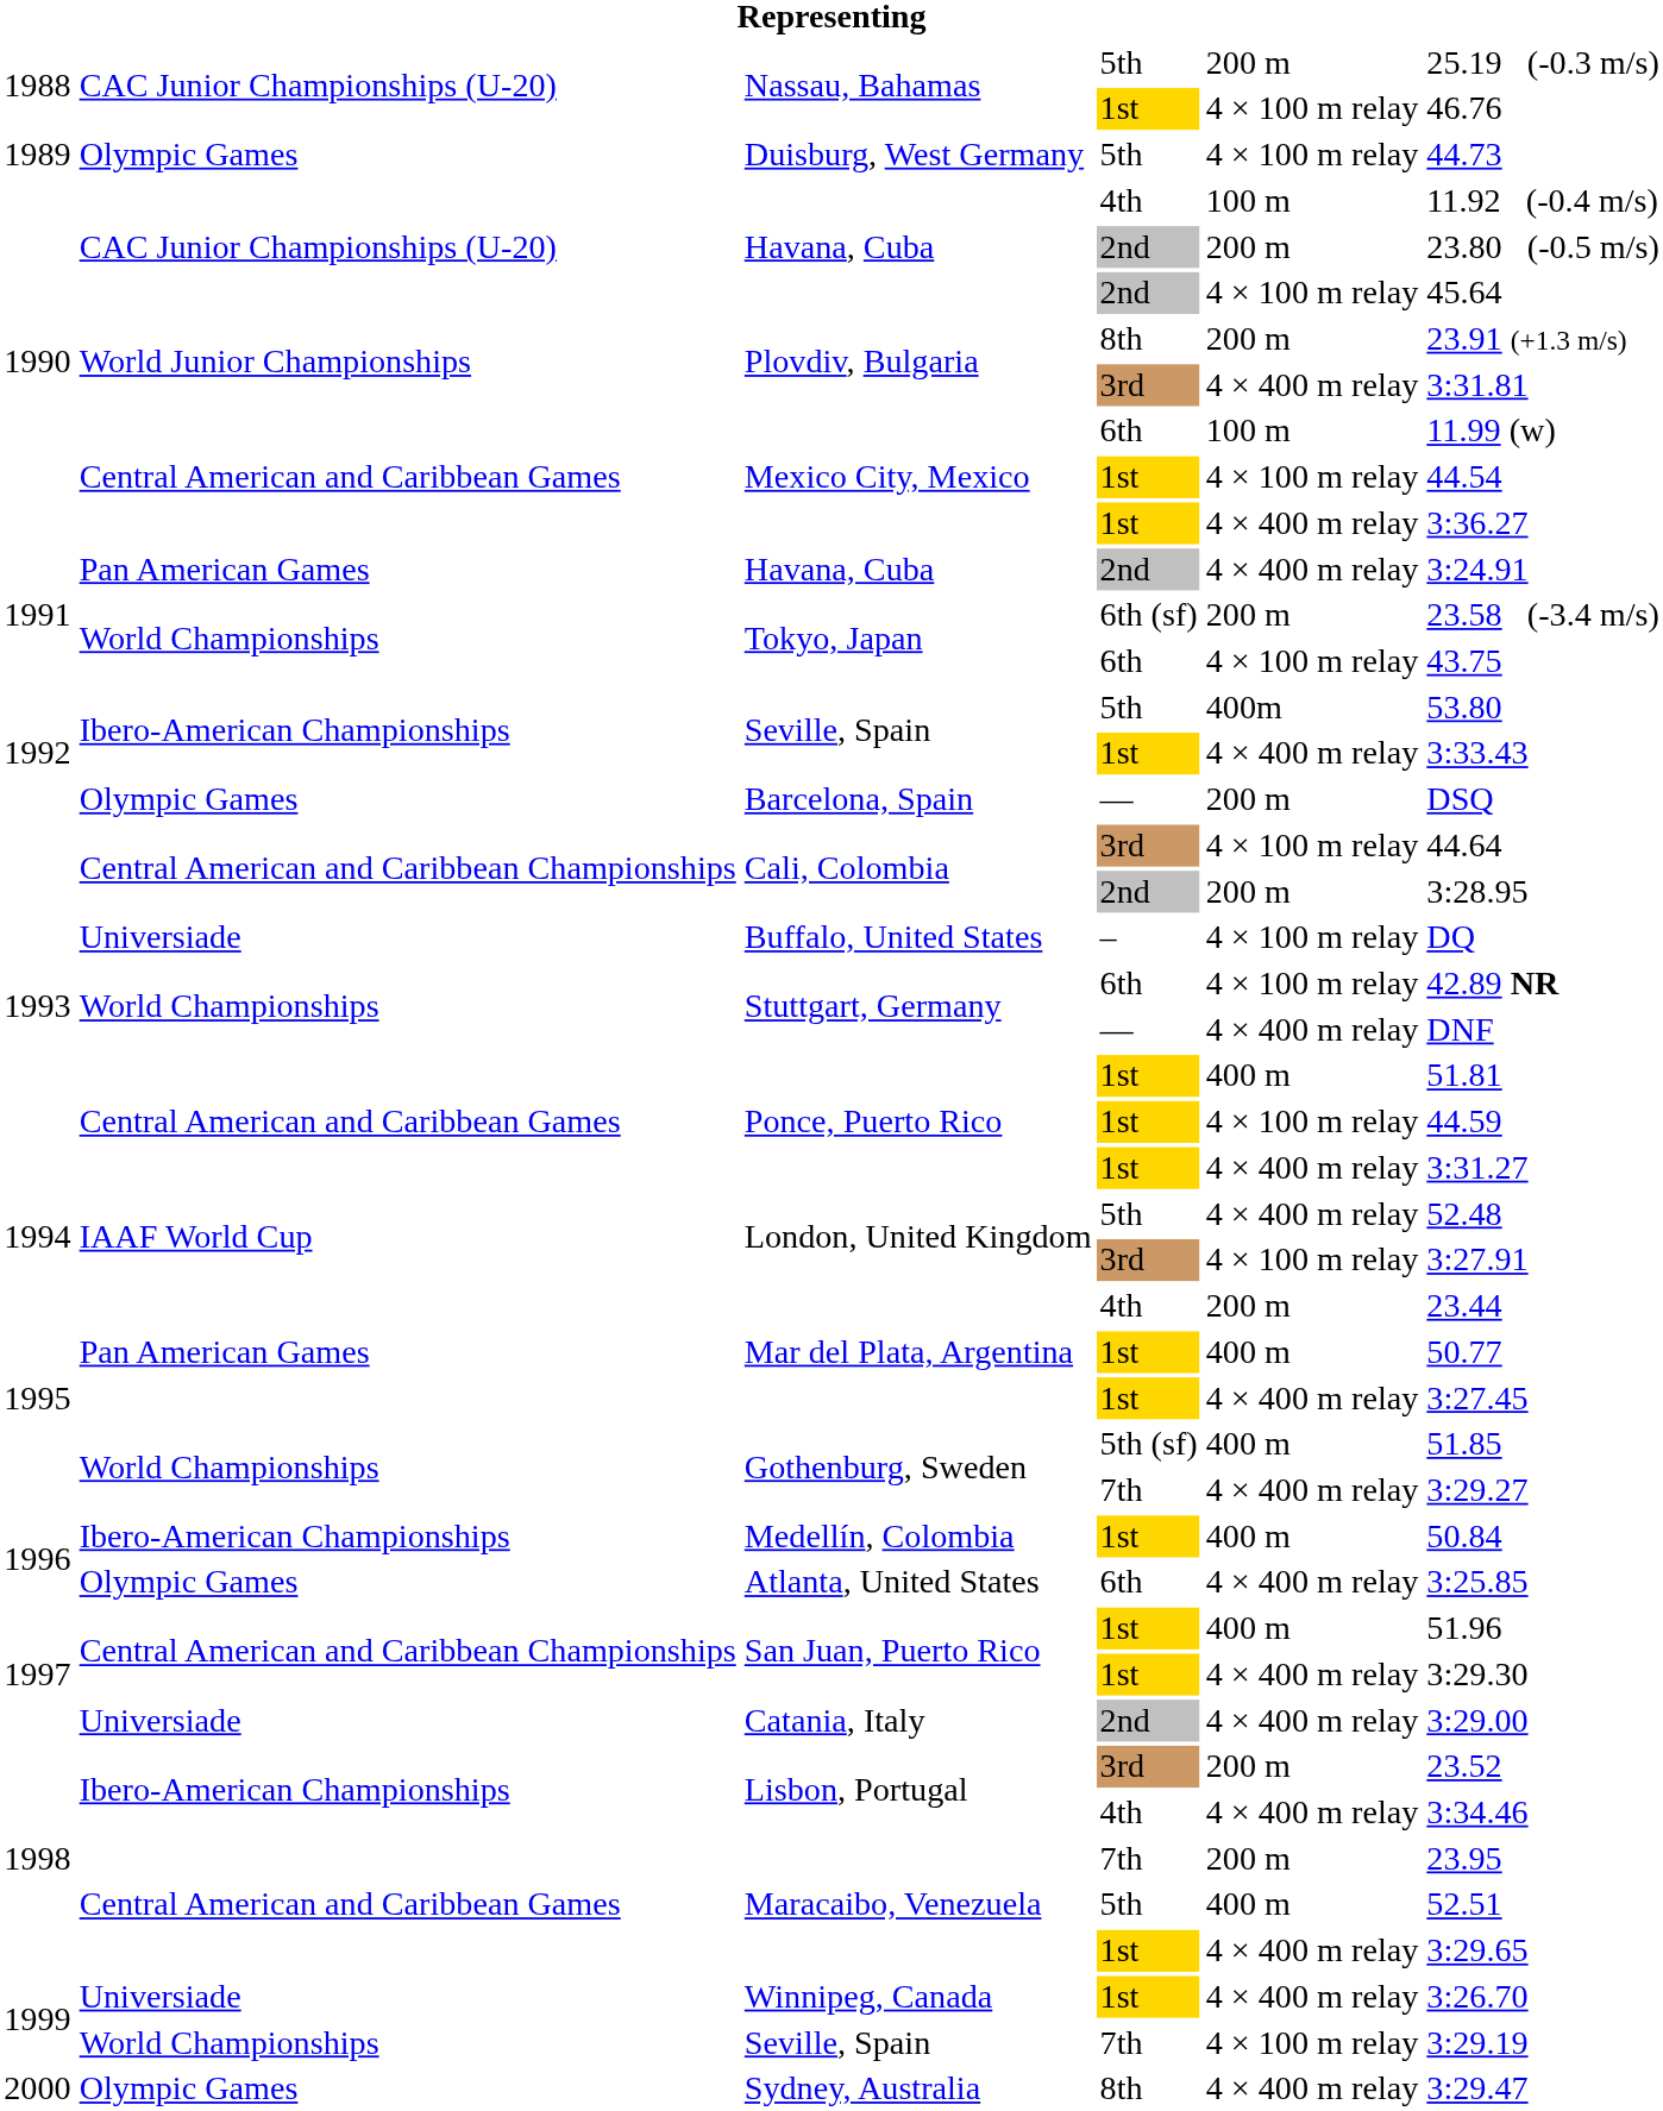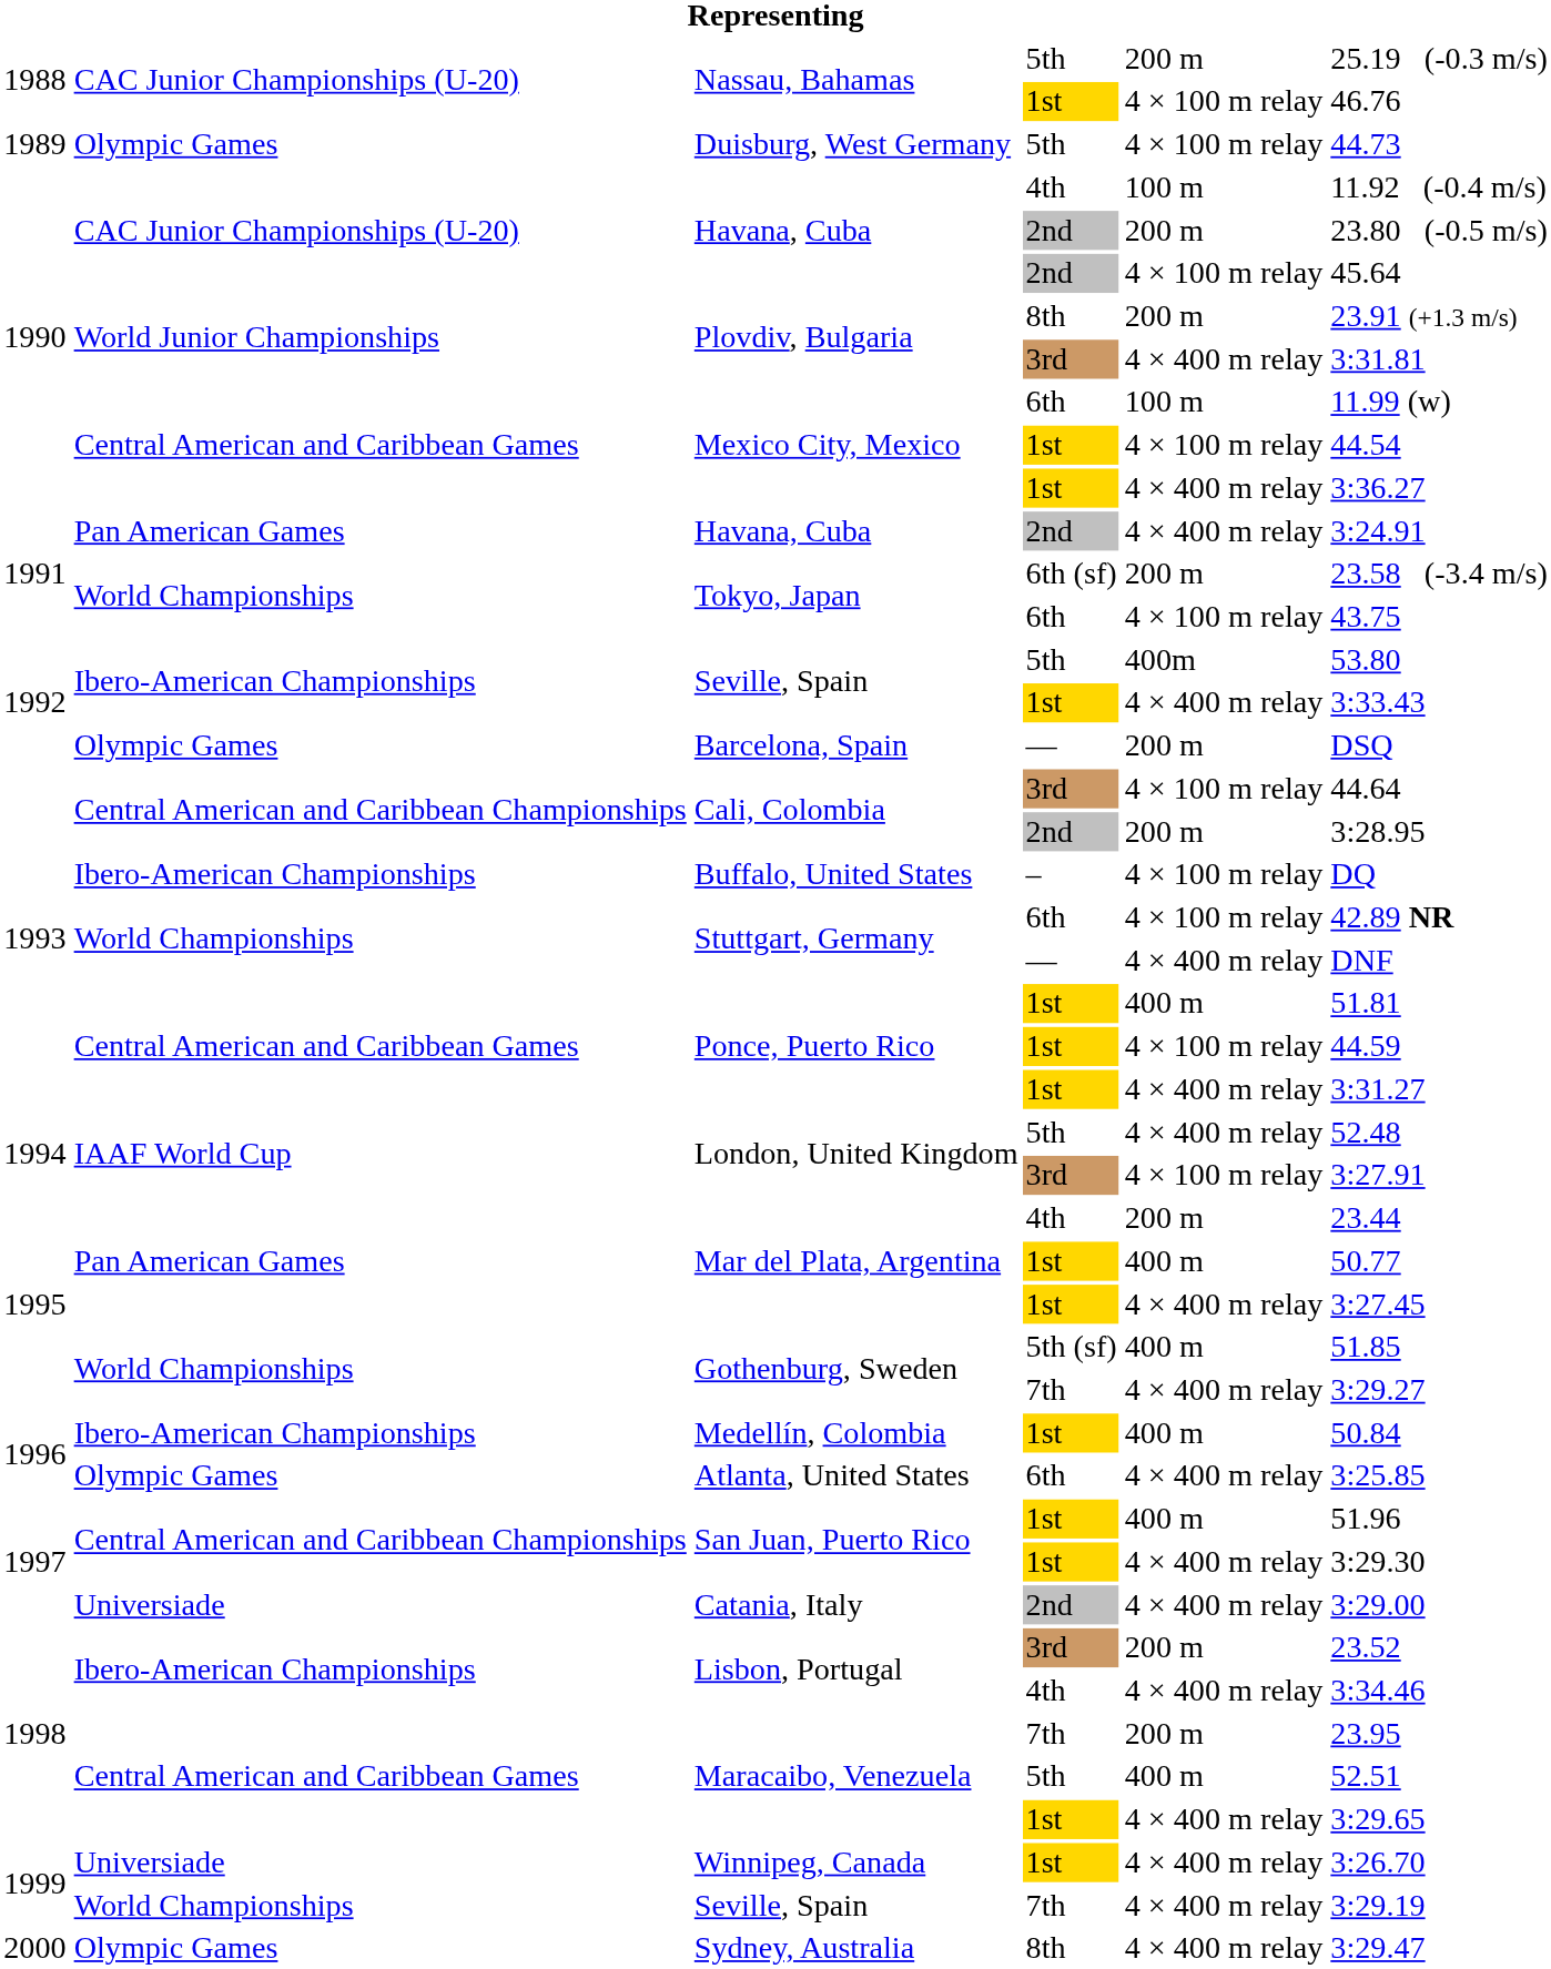Buffalo, United States | column 2: Universiade -> Ibero-American Championships
Seville, Spain / 7th | column 5: 4 × 100 m relay -> 4 × 400 m relay
